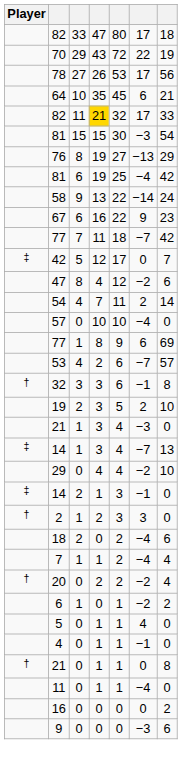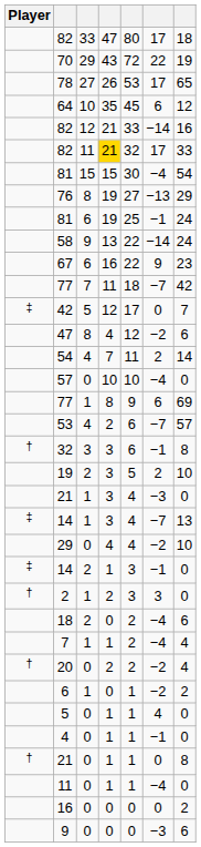78 | column 7: 56 -> 65
64 | column 7: 21 -> 12
+ row: 82 | 12 | 21 | 33 | −14 | 16
81 / 15 | column 6: −3 -> −4
81 / 6 | column 6: −4 -> −1
81 / 6 | column 7: 42 -> 24
